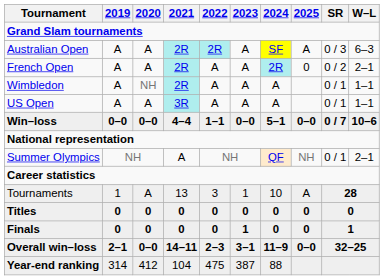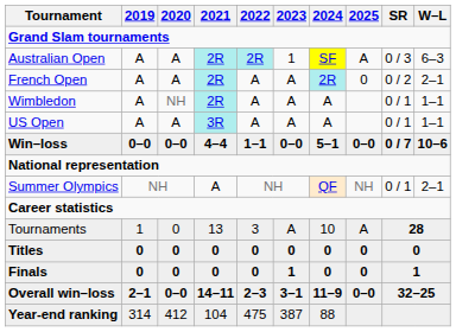Australian Open | 2023: A -> 1
Tournaments | 2020: A -> 0
Tournaments | 2023: 1 -> A
